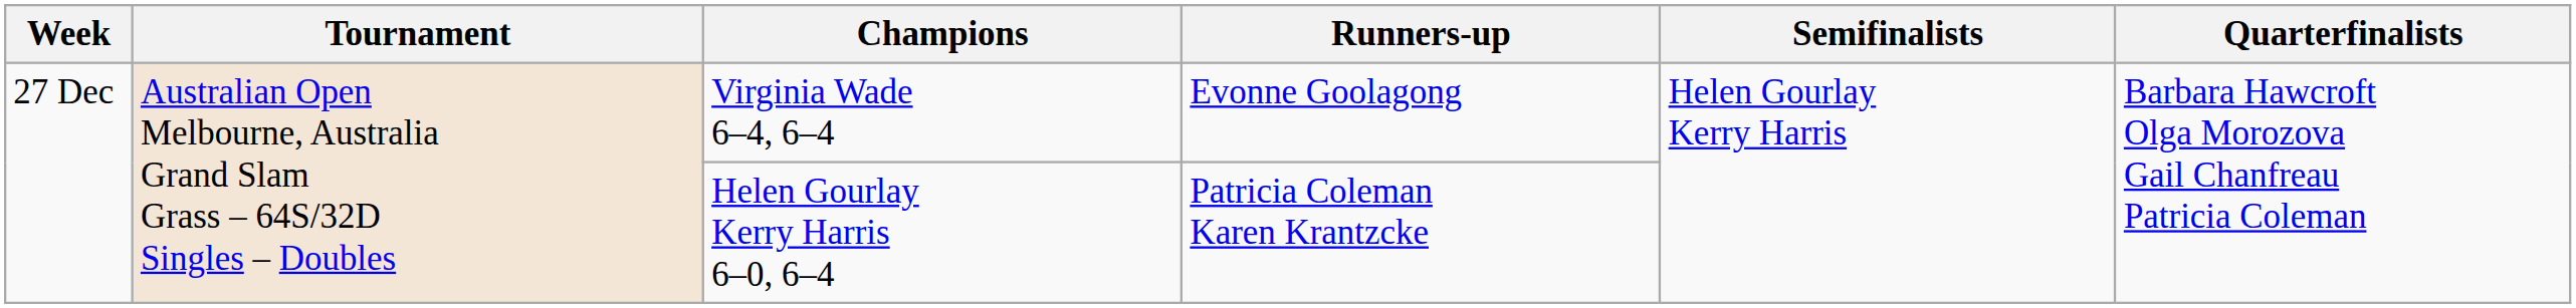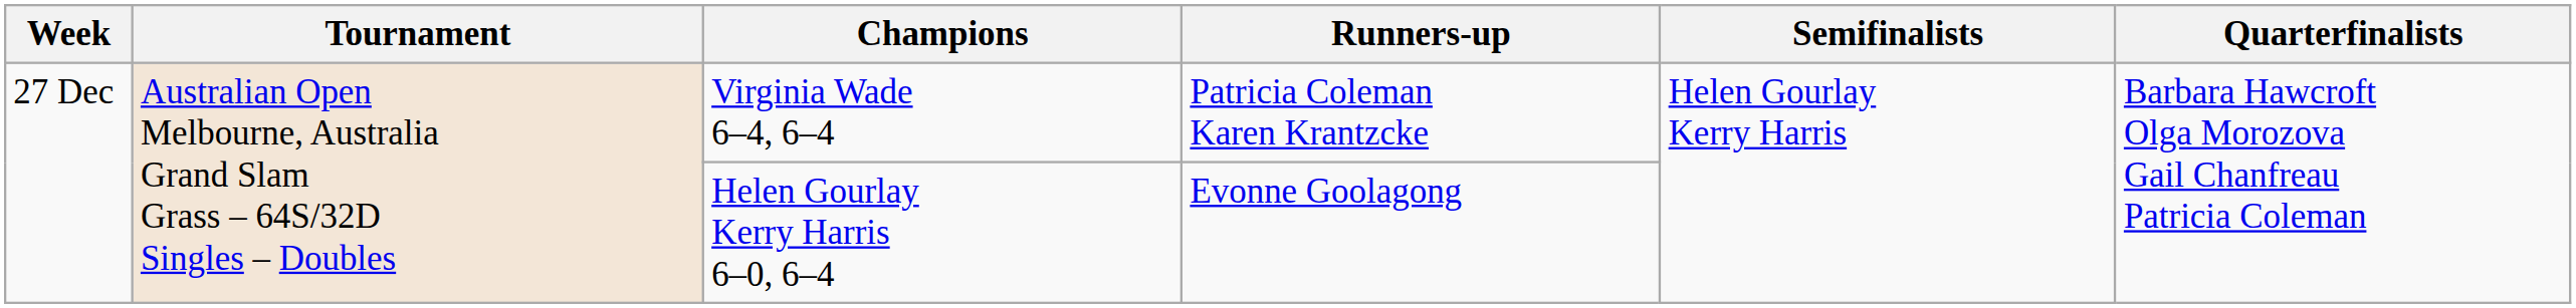Virginia Wade 6–4, 6–4 | Runners-up: Evonne Goolagong -> Patricia Coleman Karen Krantzcke
Helen Gourlay Kerry Harris 6–0, 6–4 | Runners-up: Patricia Coleman Karen Krantzcke -> Evonne Goolagong
